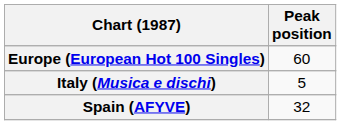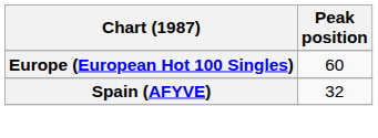- row: Italy (Musica e dischi) | 5
